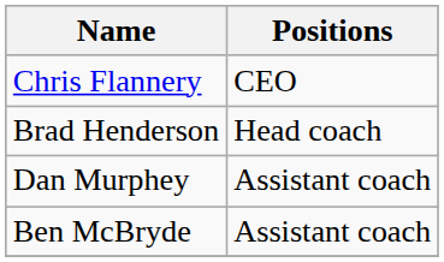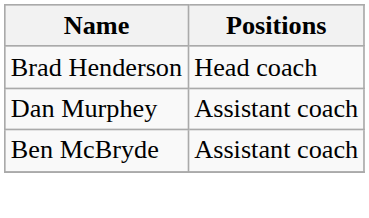- row: Chris Flannery | CEO
